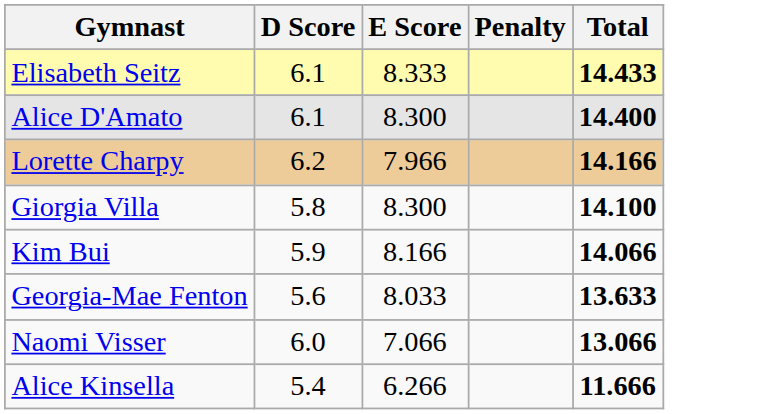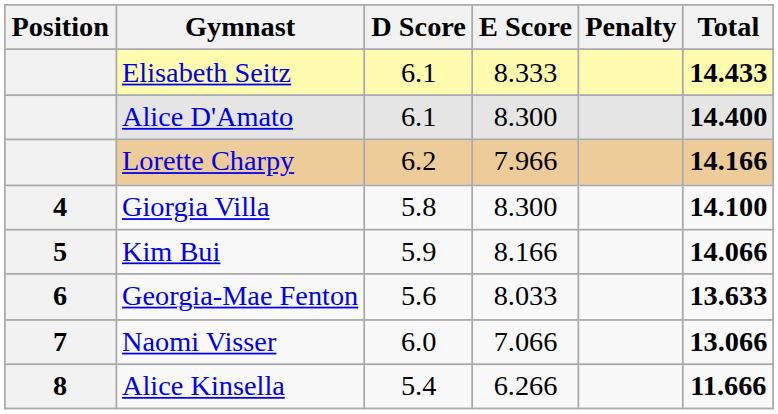+ column: Position | 4 | 5 | 6 | 7 | 8
